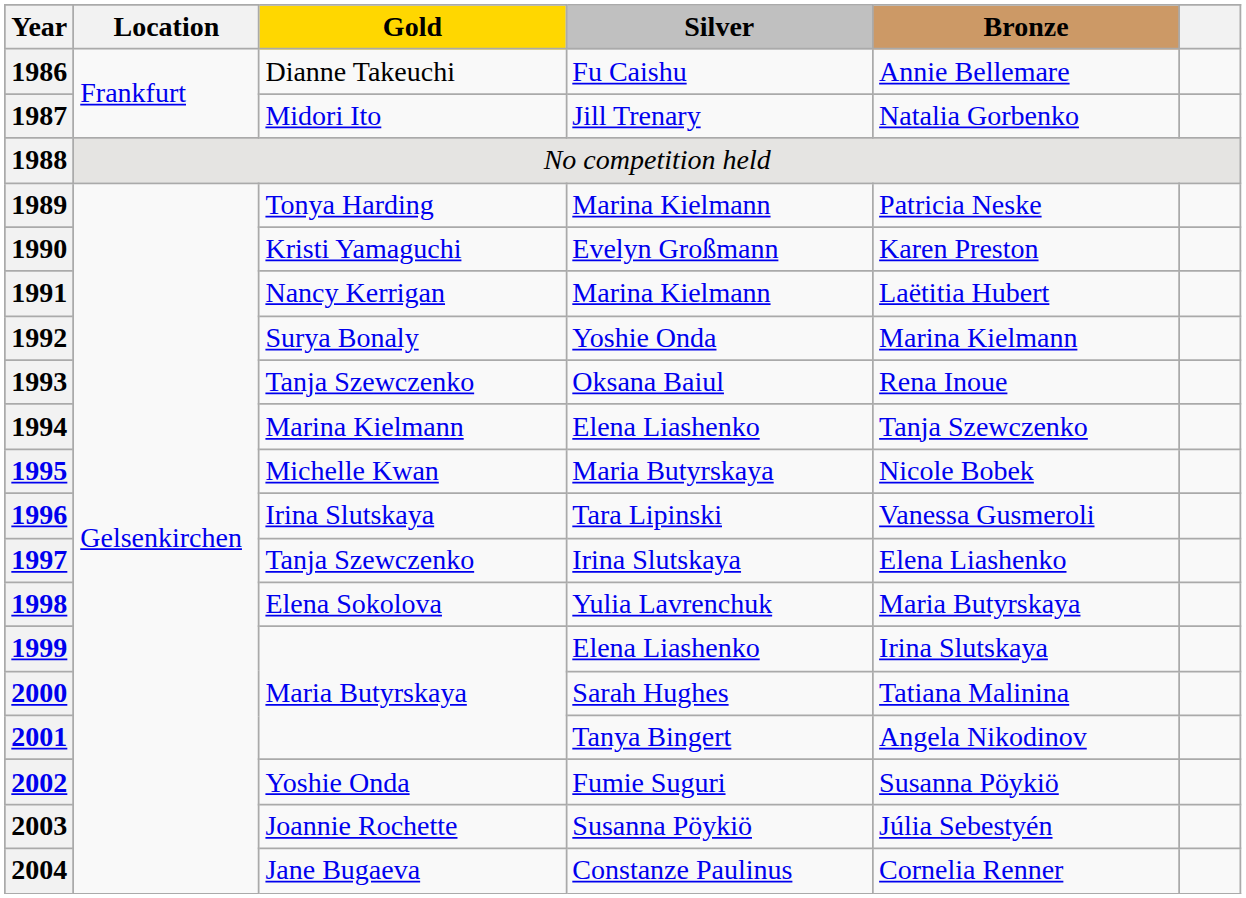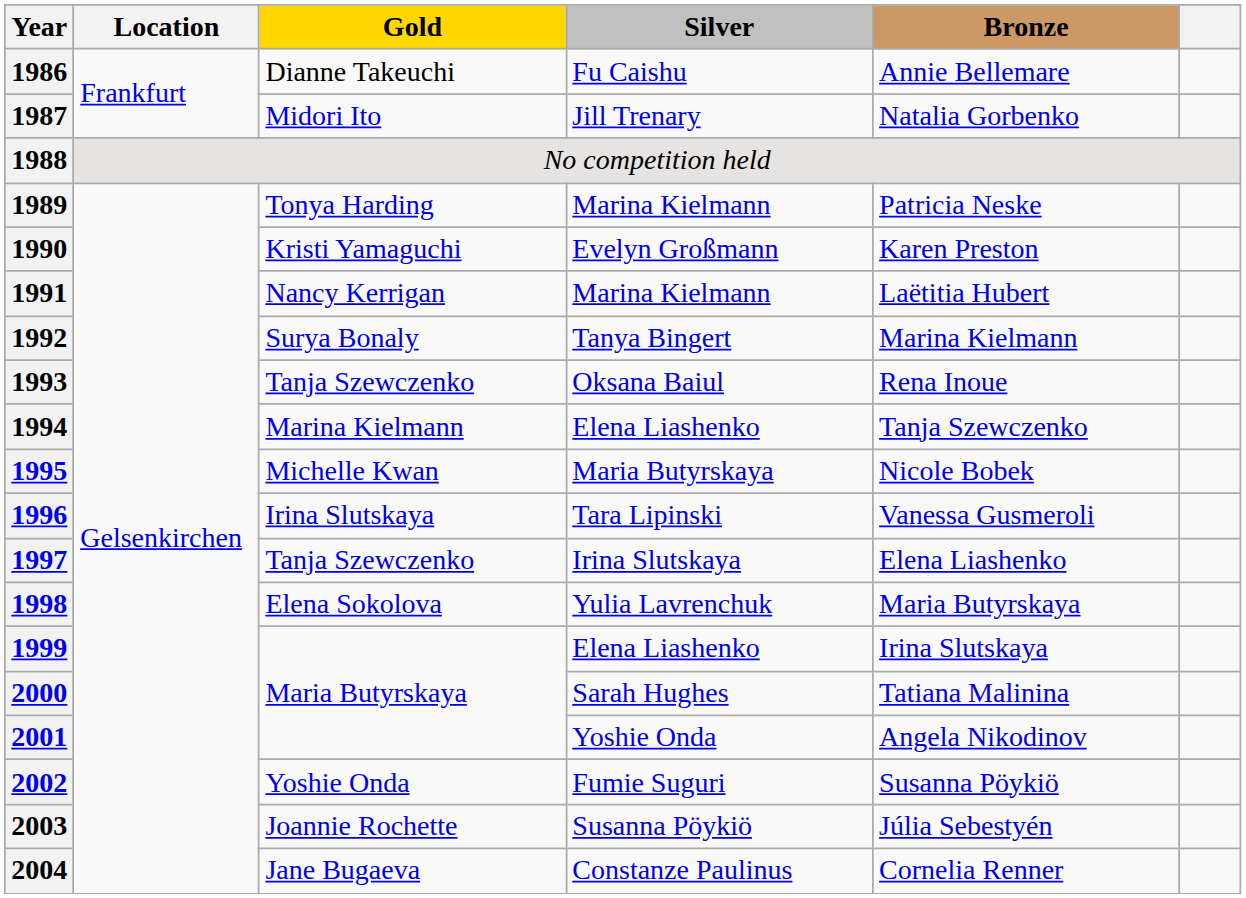1992 | Silver: Yoshie Onda -> Tanya Bingert
2001 | Silver: Tanya Bingert -> Yoshie Onda
